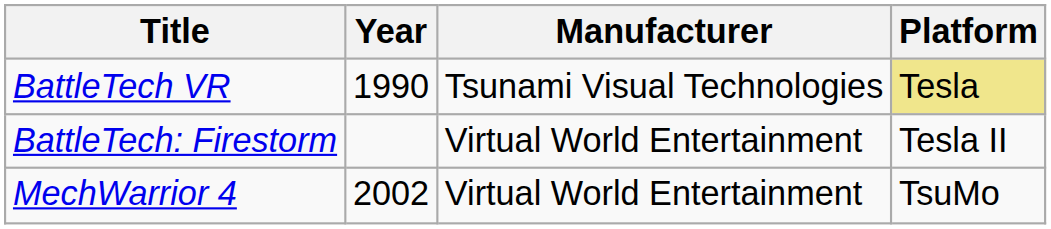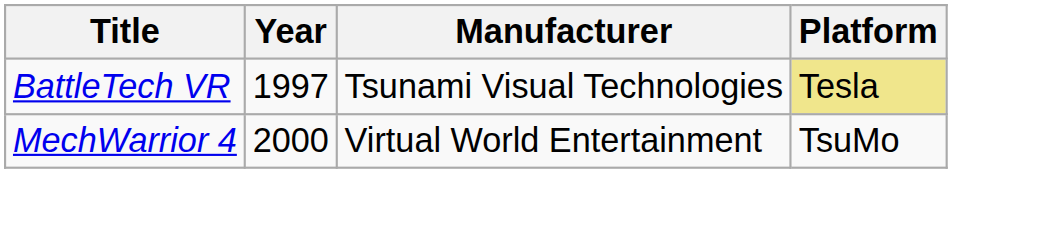BattleTech VR | Year: 1990 -> 1997
- row: BattleTech: Firestorm | Virtual World Entertainment | Tesla II
MechWarrior 4 | Year: 2002 -> 2000
